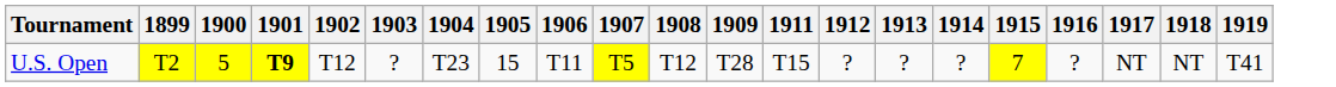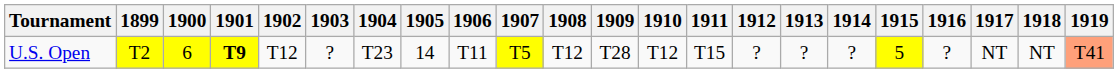+ column: 1910 | T12
U.S. Open | 1900: 5 -> 6
U.S. Open | 1905: 15 -> 14
U.S. Open | 1915: 7 -> 5
U.S. Open | 1919: no background -> lightsalmon background
